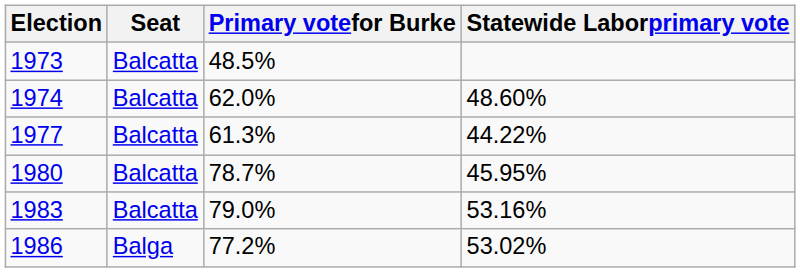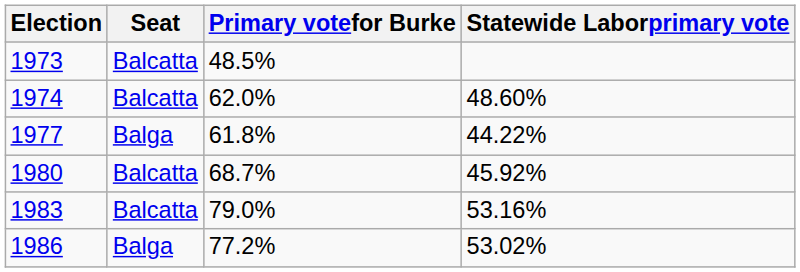1977 | Seat: Balcatta -> Balga
1977 | Primary votefor Burke: 61.3% -> 61.8%
1980 | Primary votefor Burke: 78.7% -> 68.7%
1980 | Statewide Laborprimary vote: 45.95% -> 45.92%
